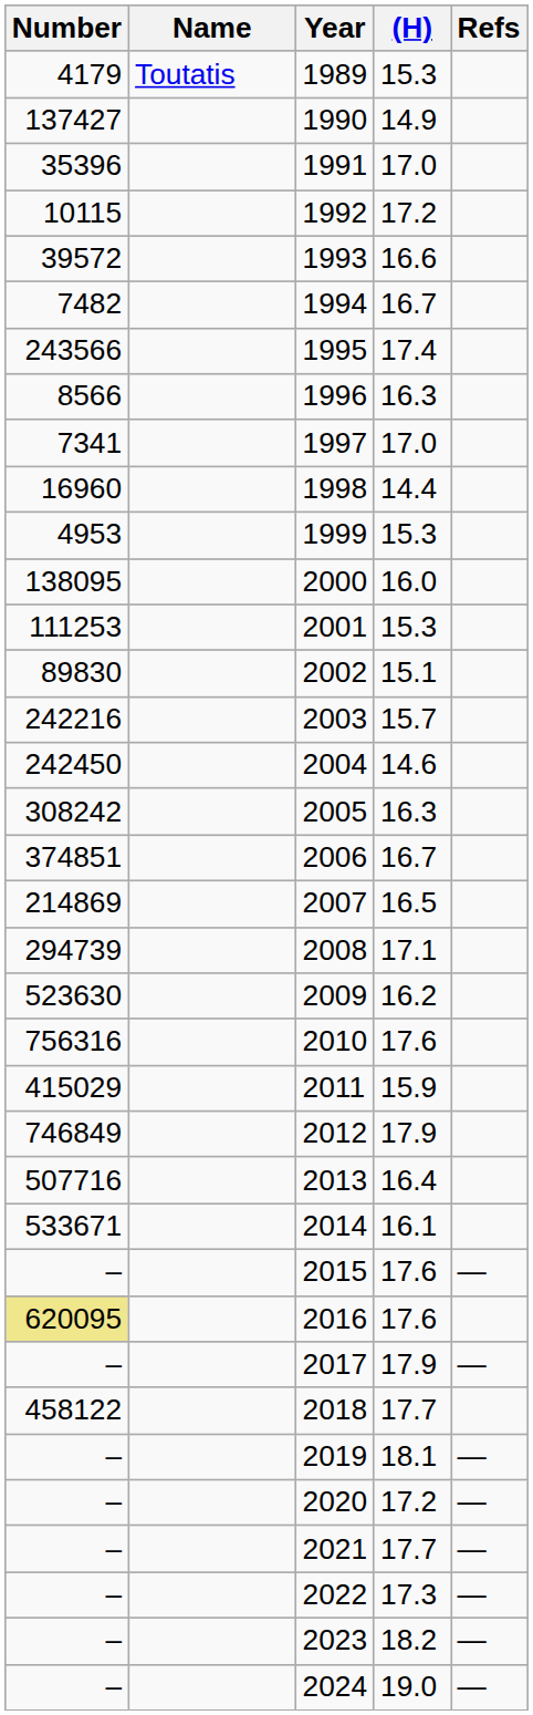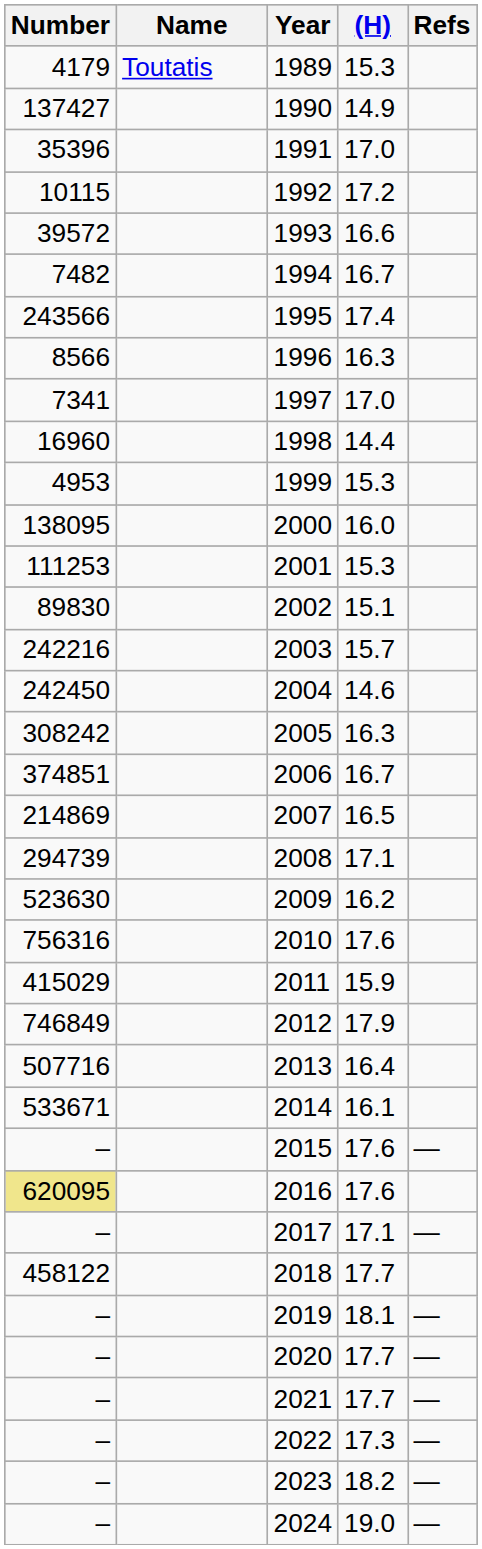2017 | (H): 17.9 -> 17.1
2020 | (H): 17.2 -> 17.7
